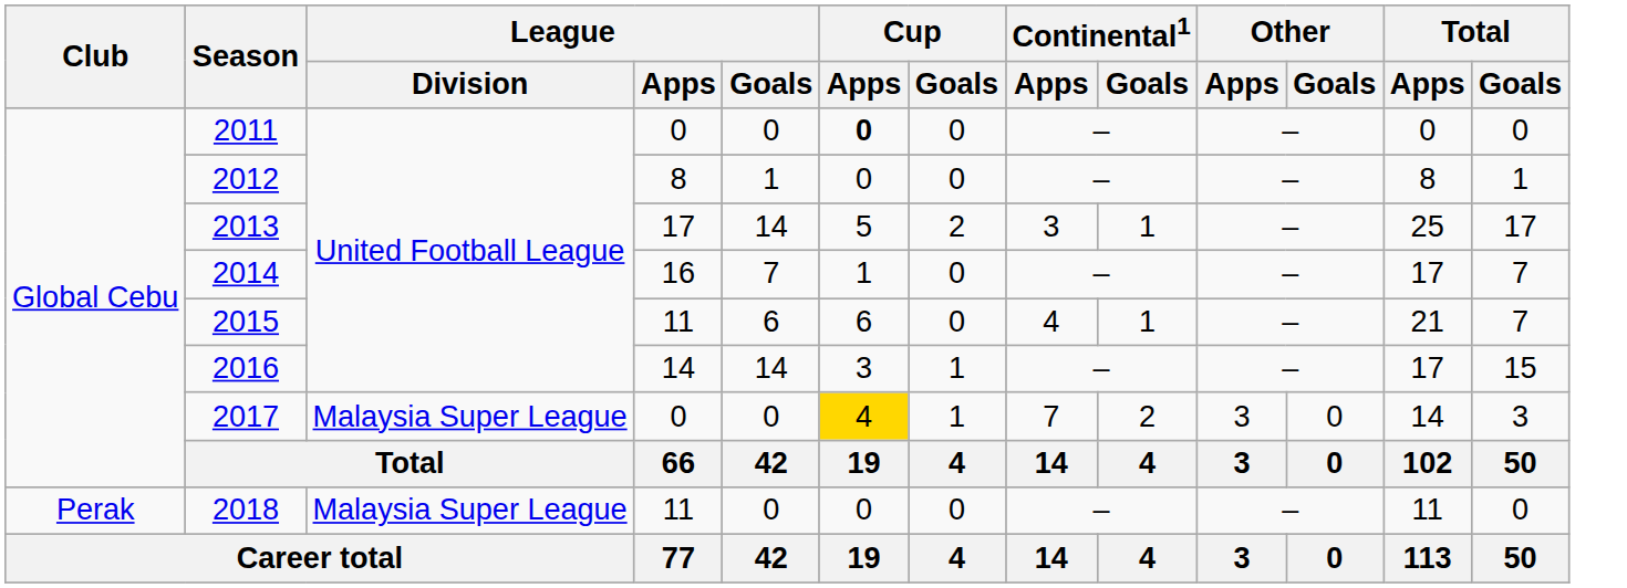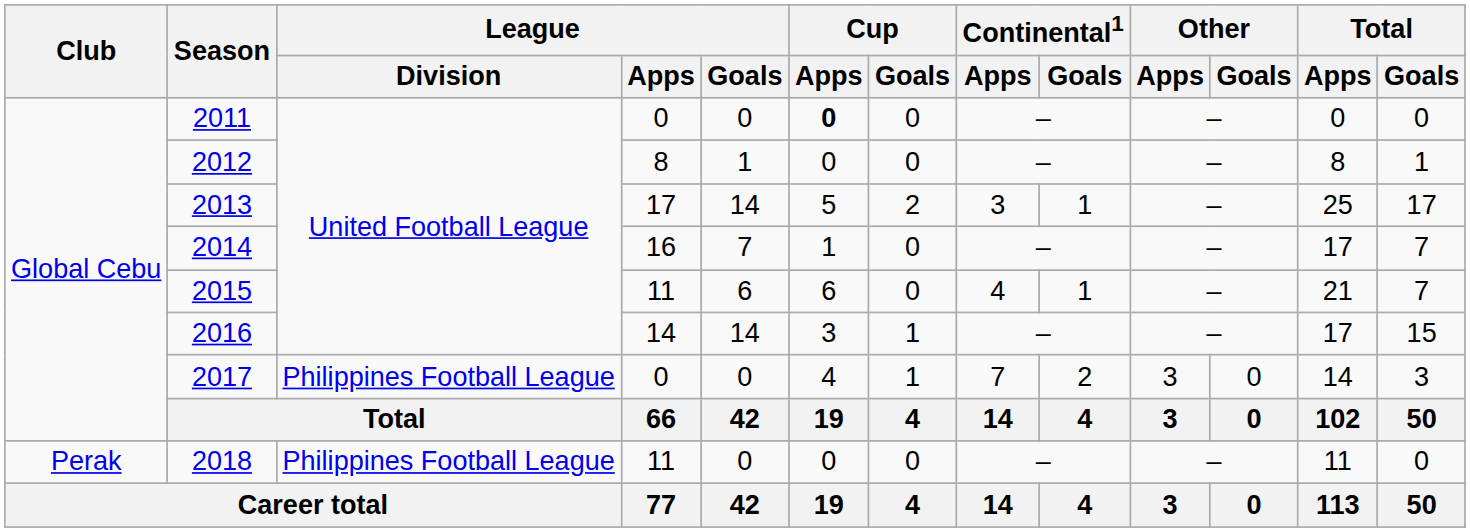2017 | League / Division: Malaysia Super League -> Philippines Football League
2017 | Cup / Apps: gold background -> no background
2018 | League / Division: Malaysia Super League -> Philippines Football League
